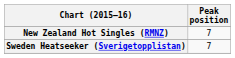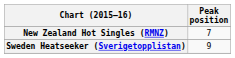Sweden Heatseeker (Sverigetopplistan) | Peak position: 7 -> 9
